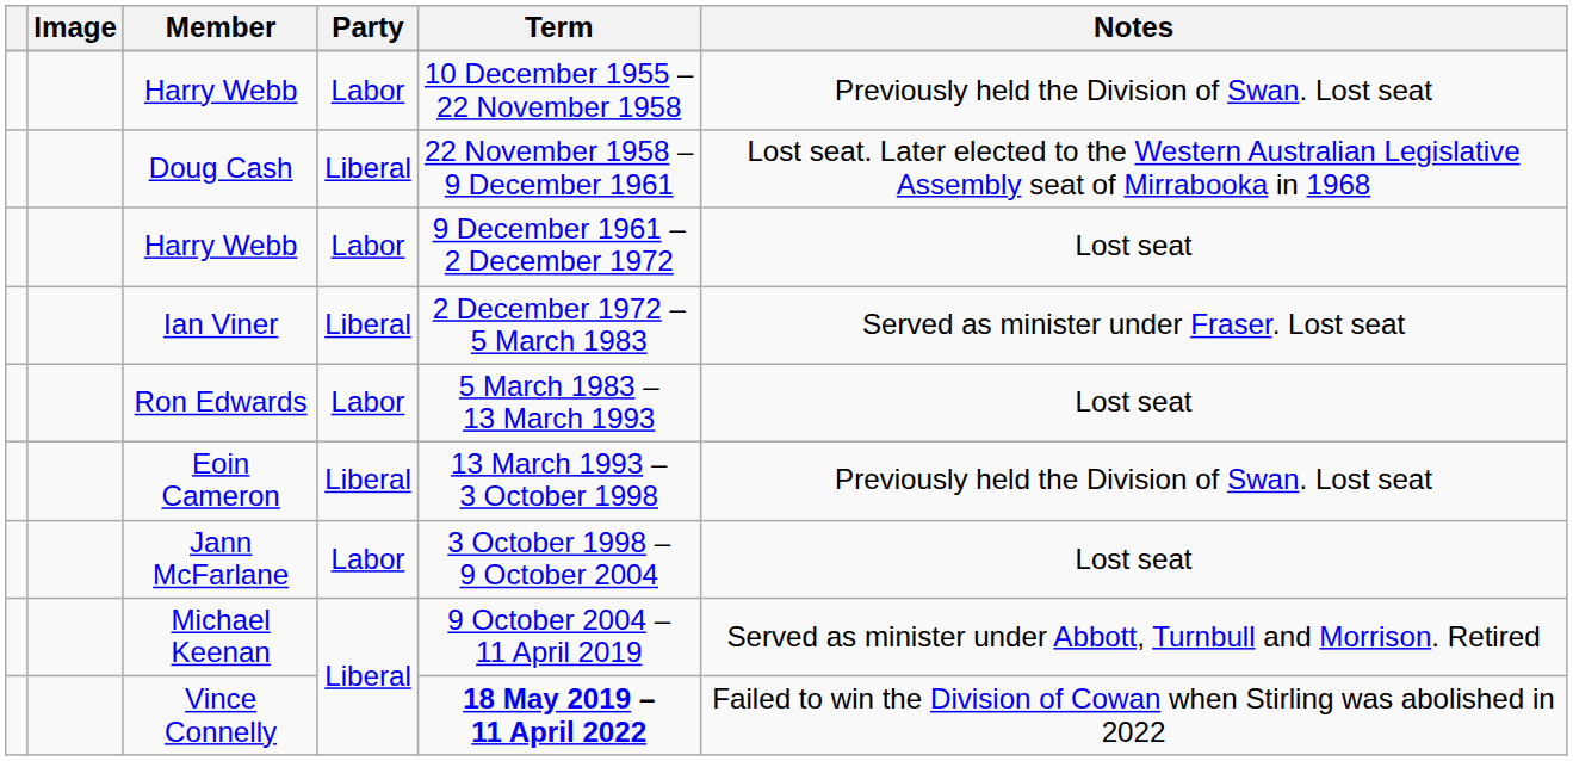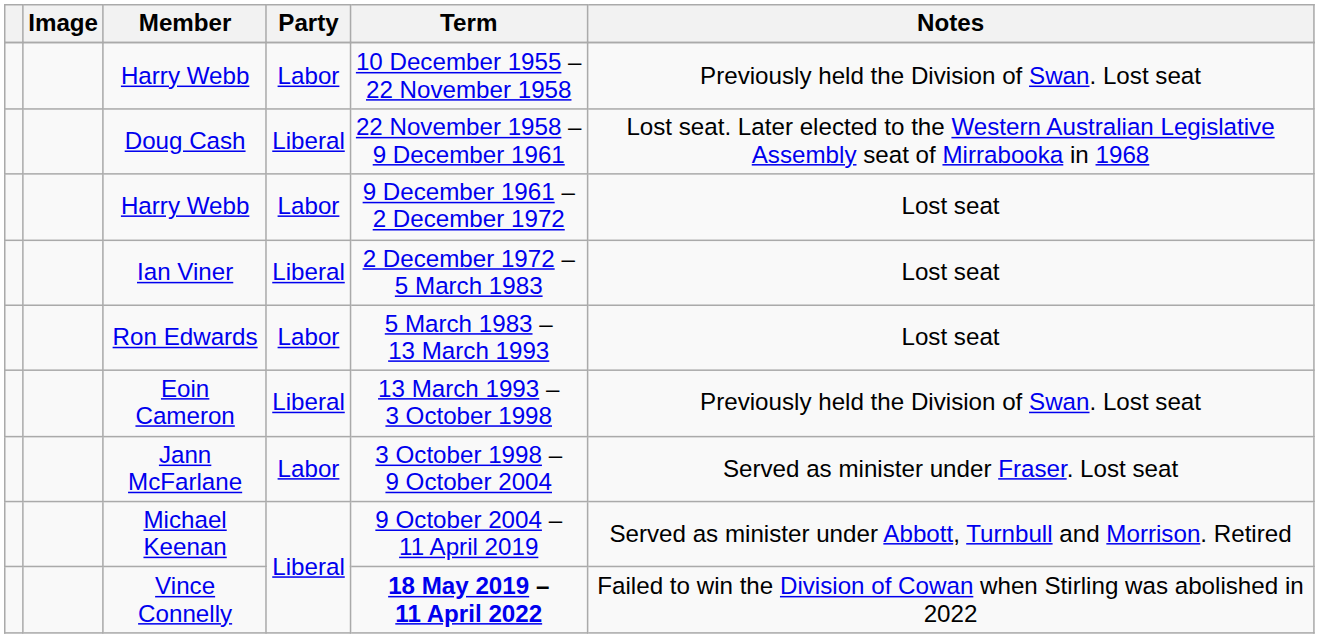Ian Viner | Notes: Served as minister under Fraser. Lost seat -> Lost seat
Jann McFarlane | Notes: Lost seat -> Served as minister under Fraser. Lost seat
